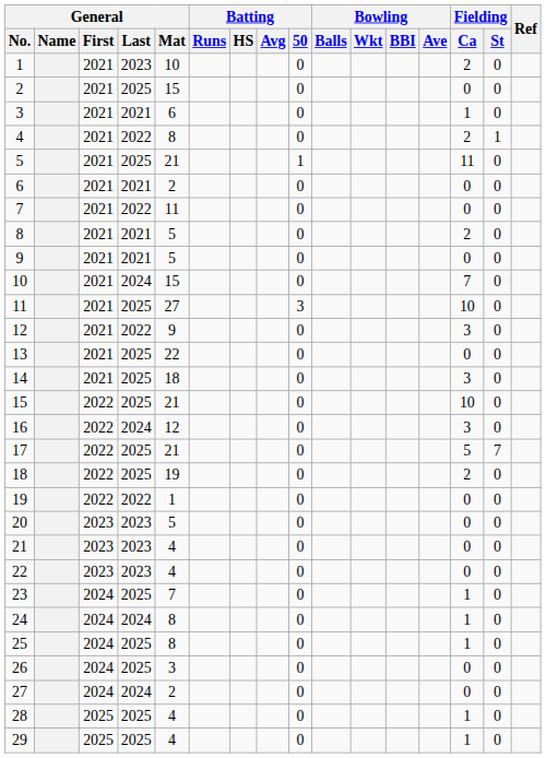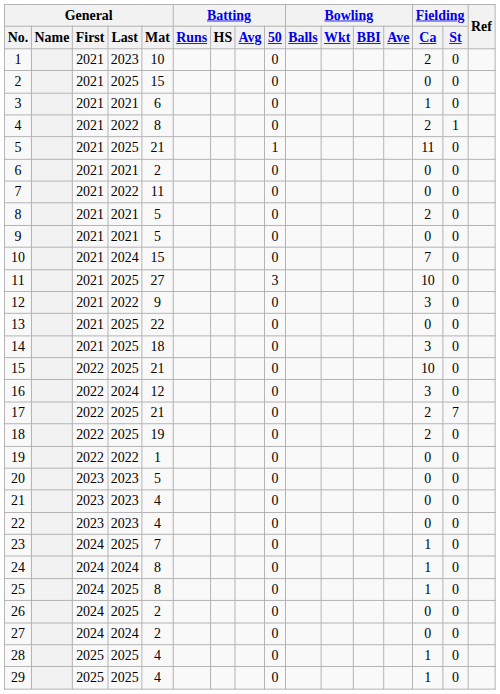17 | Fielding / Ca: 5 -> 2
26 | General / Mat: 3 -> 2
